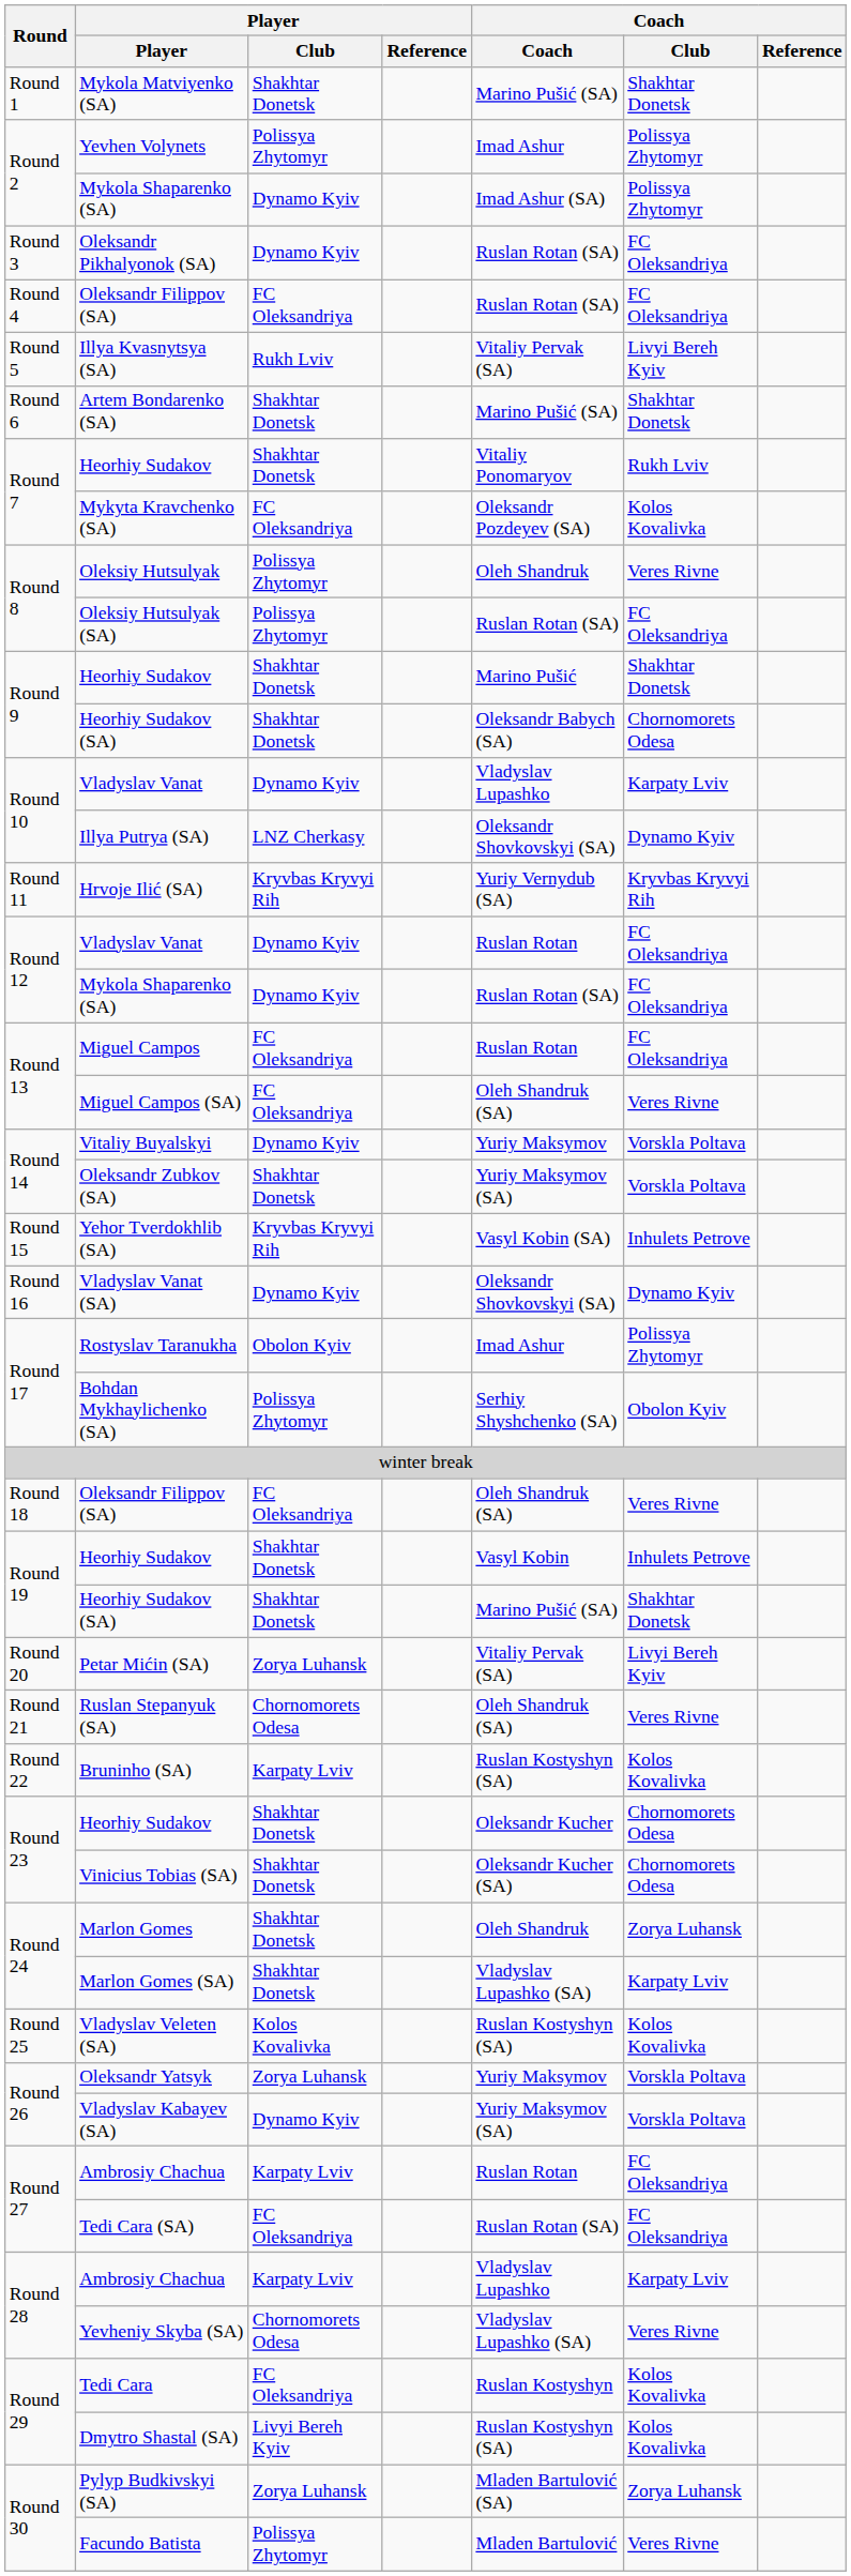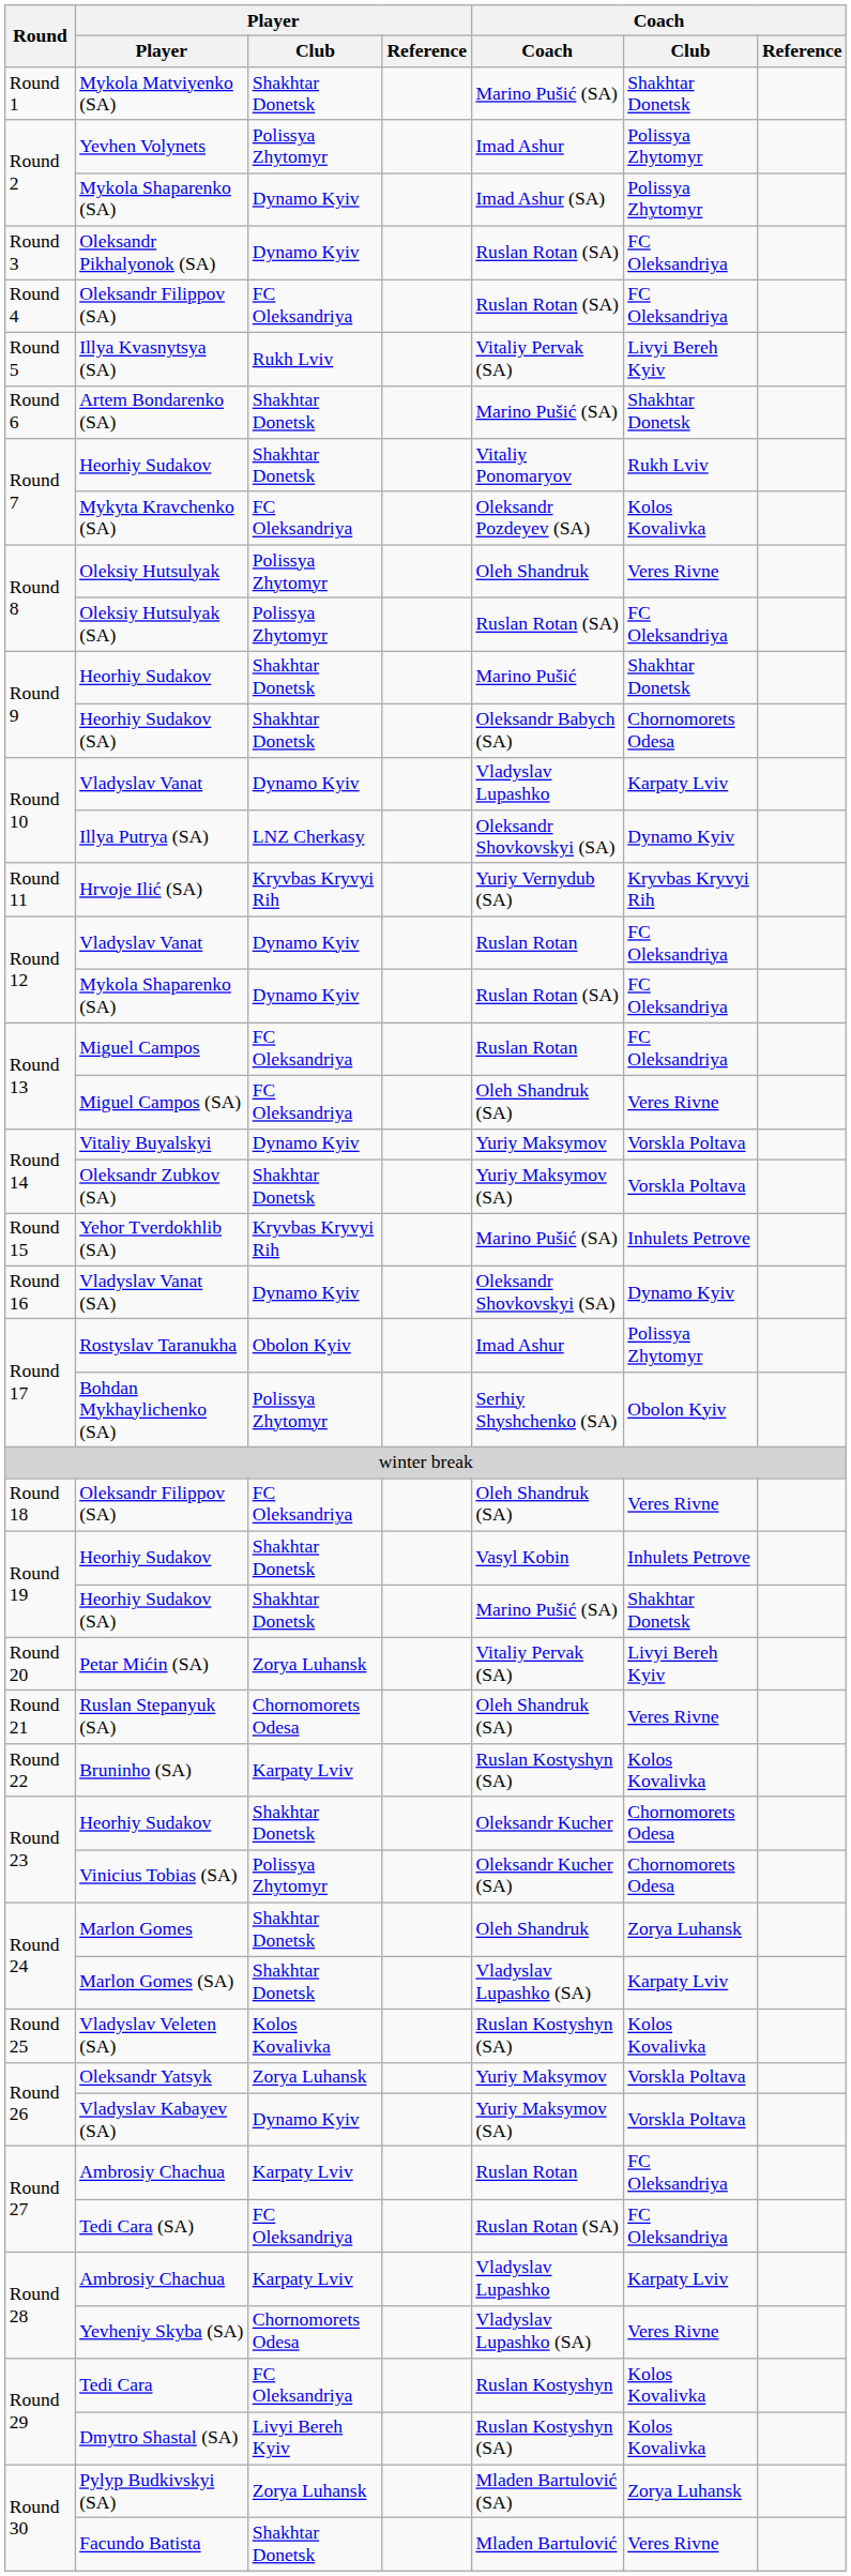Yehor Tverdokhlib (SA) | Coach: Vasyl Kobin (SA) -> Marino Pušić (SA)
Vinicius Tobias (SA) | Player / Club: Shakhtar Donetsk -> Polissya Zhytomyr
Facundo Batista | Player / Club: Polissya Zhytomyr -> Shakhtar Donetsk
